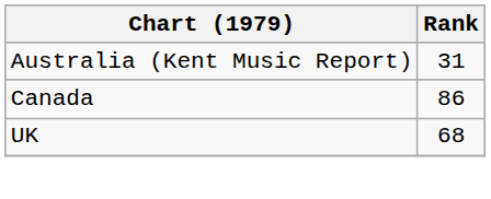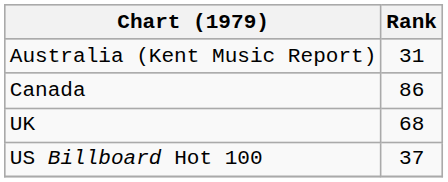+ row: US Billboard Hot 100 | 37
